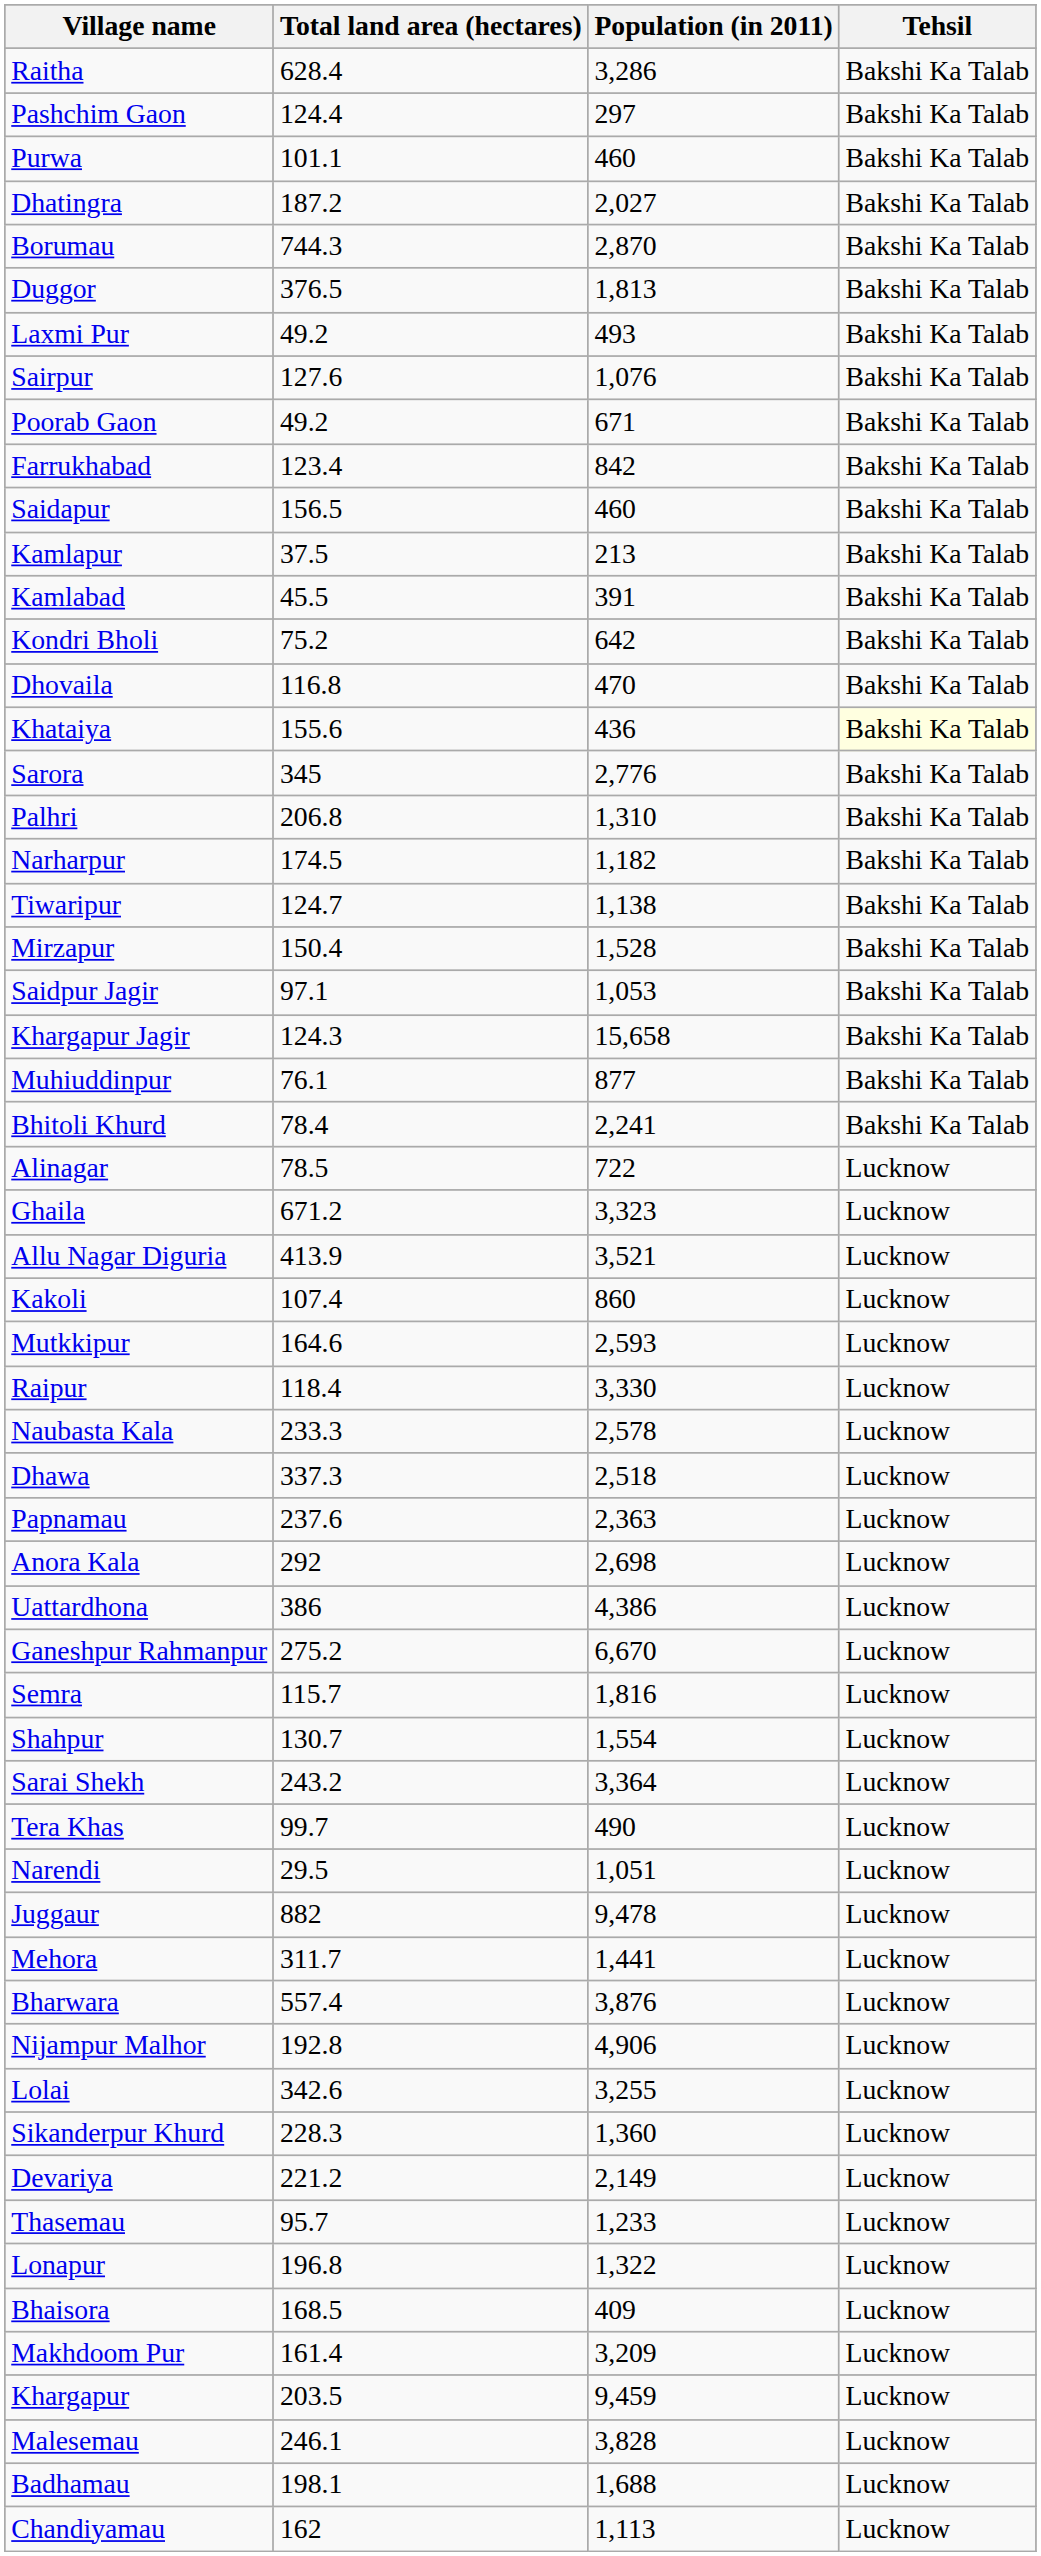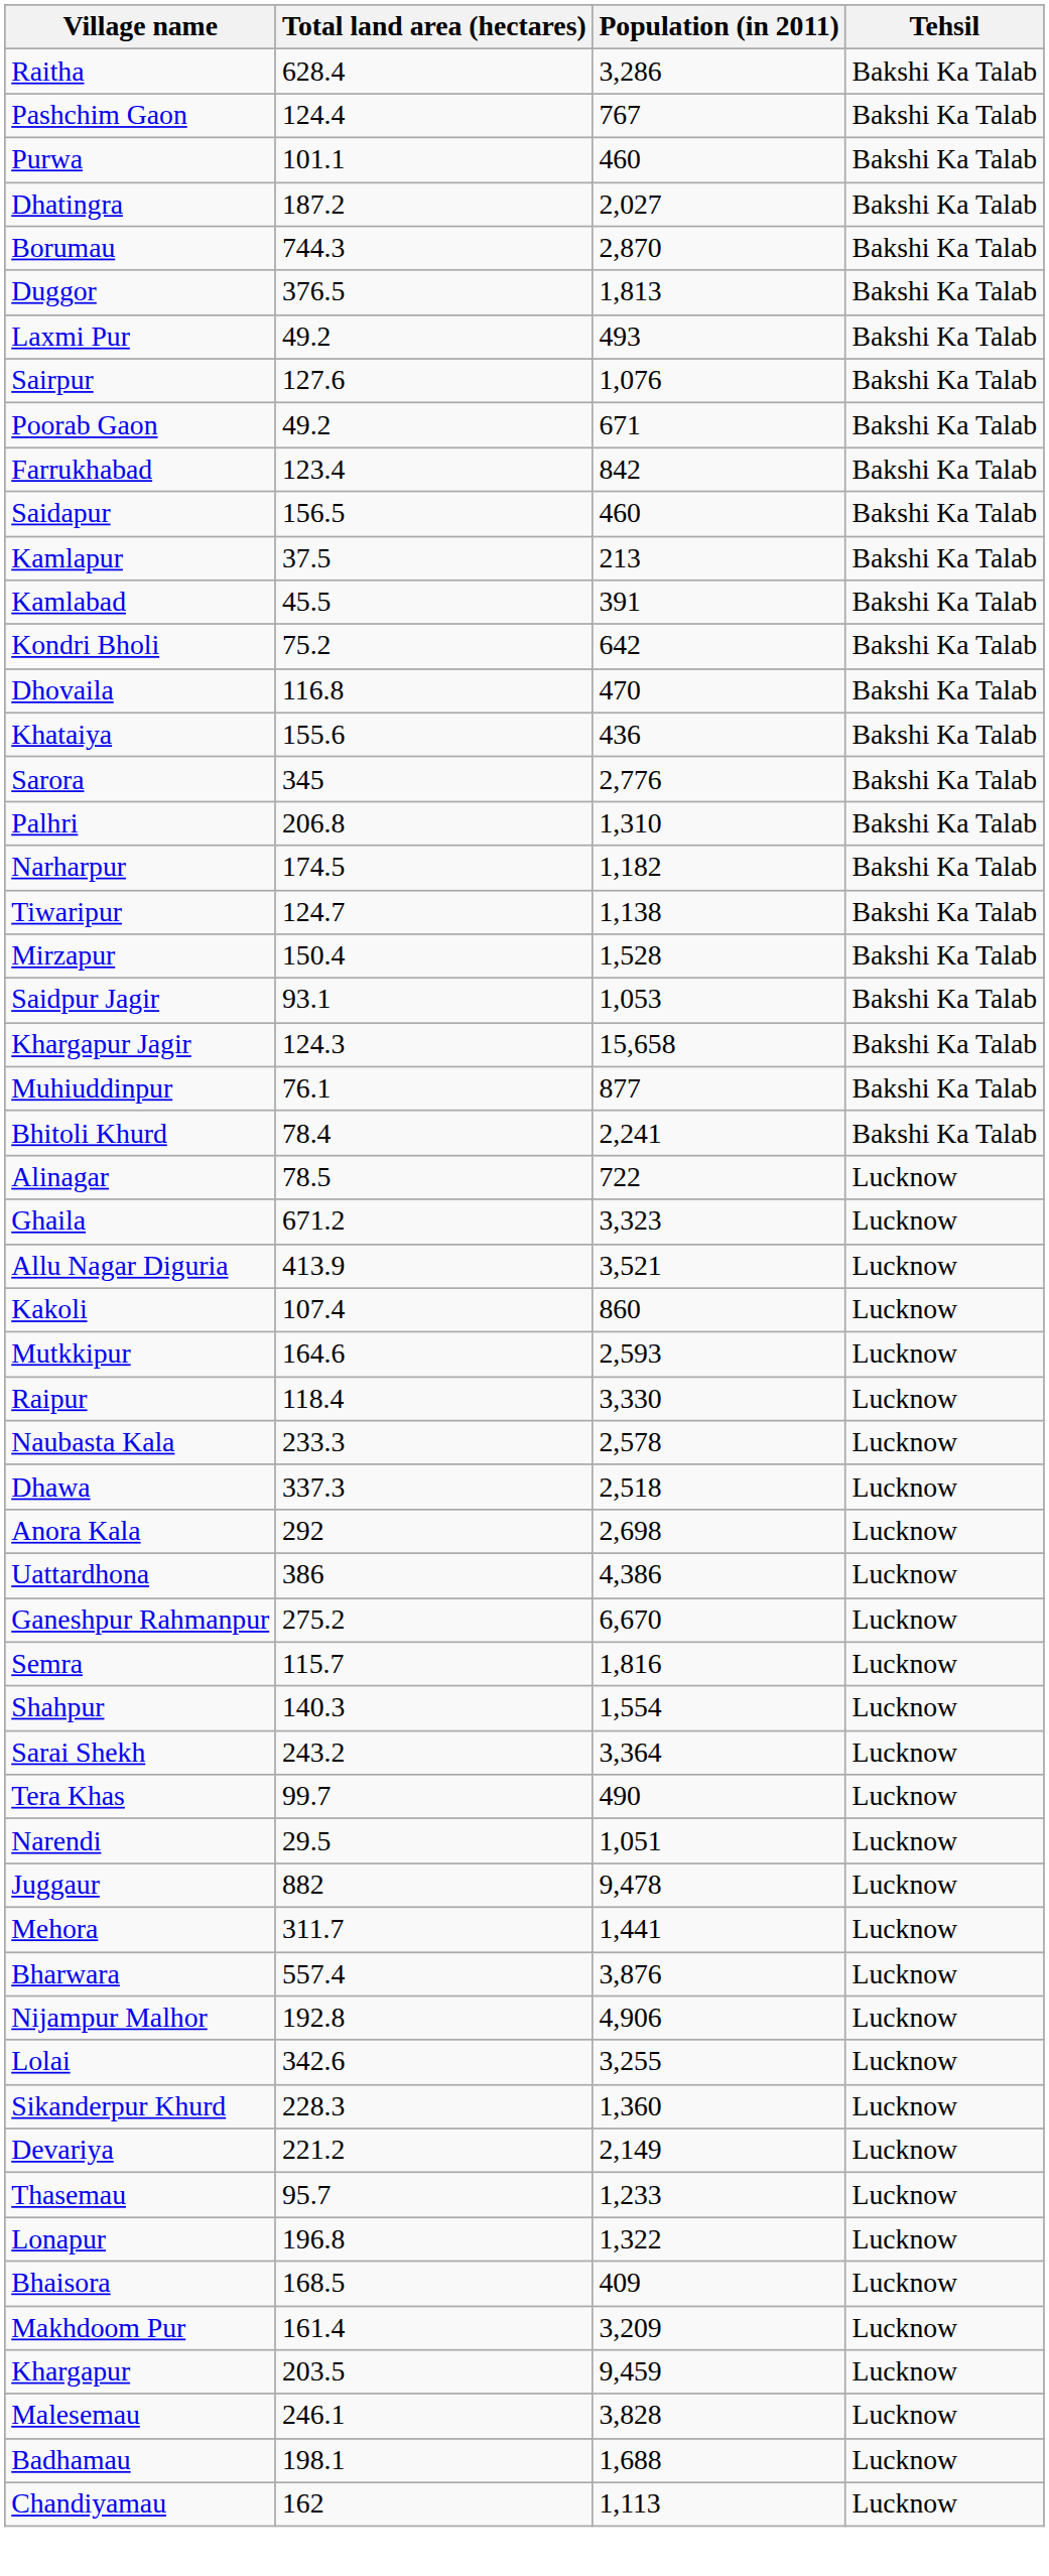Pashchim Gaon | Population (in 2011): 297 -> 767
Khataiya | Tehsil: lightyellow background -> no background
Saidpur Jagir | Total land area (hectares): 97.1 -> 93.1
- row: Papnamau | 237.6 | 2,363 | Lucknow
Shahpur | Total land area (hectares): 130.7 -> 140.3
